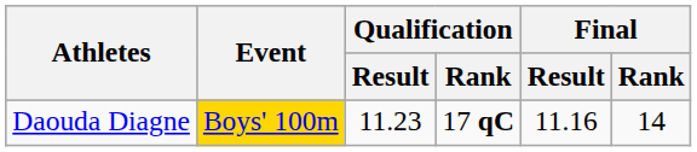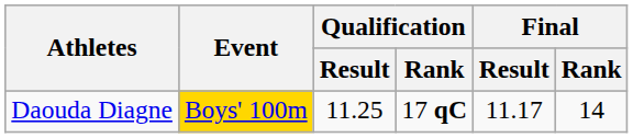Daouda Diagne | Qualification / Result: 11.23 -> 11.25
Daouda Diagne | Final / Result: 11.16 -> 11.17
